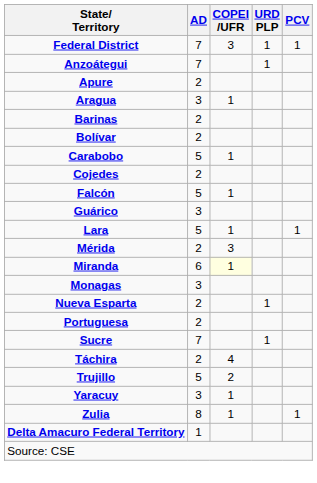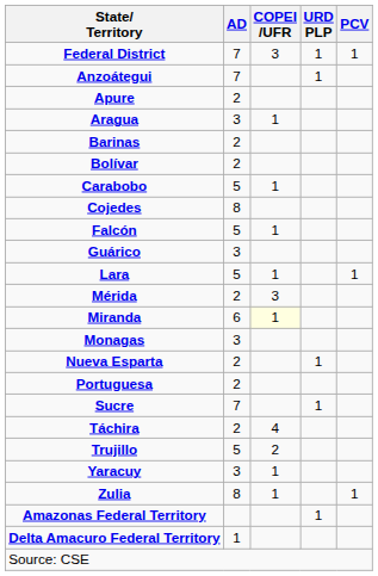Cojedes | AD: 2 -> 8
+ row: Amazonas Federal Territory | 1
